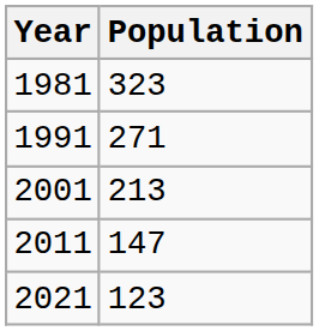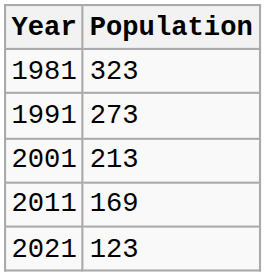1991 | Population: 271 -> 273
2011 | Population: 147 -> 169
